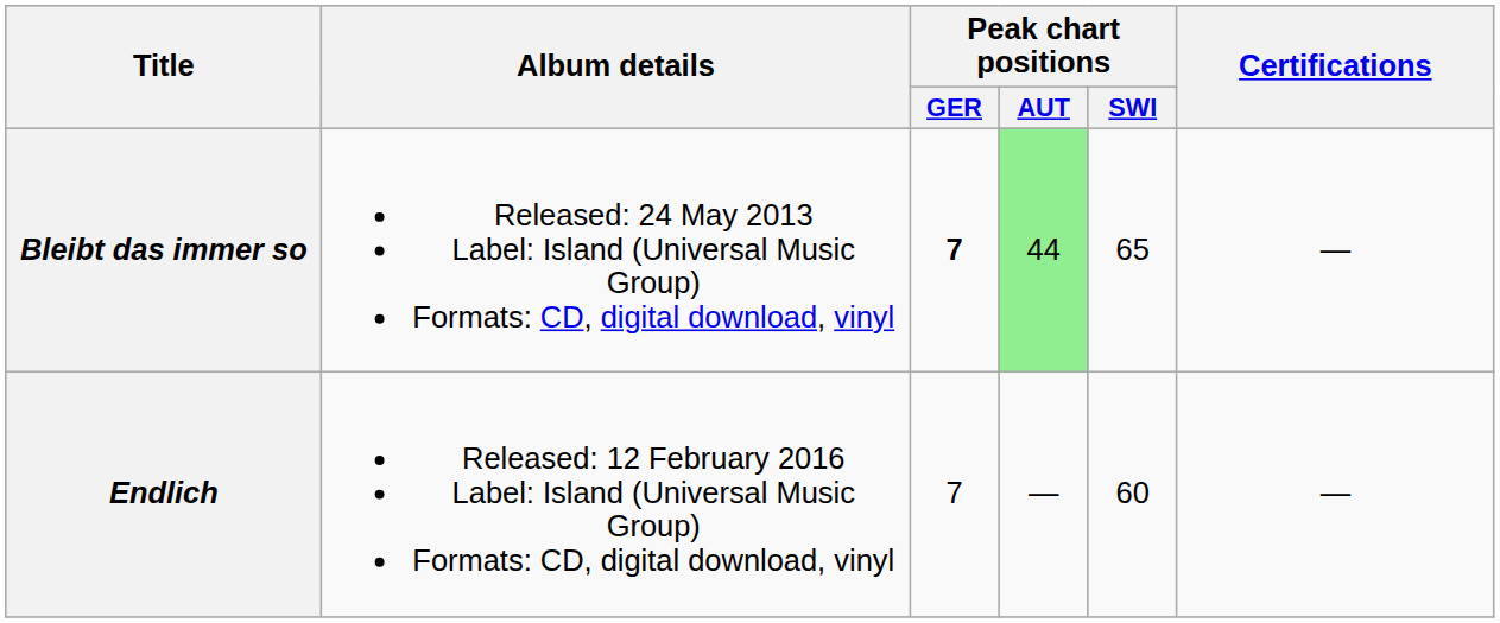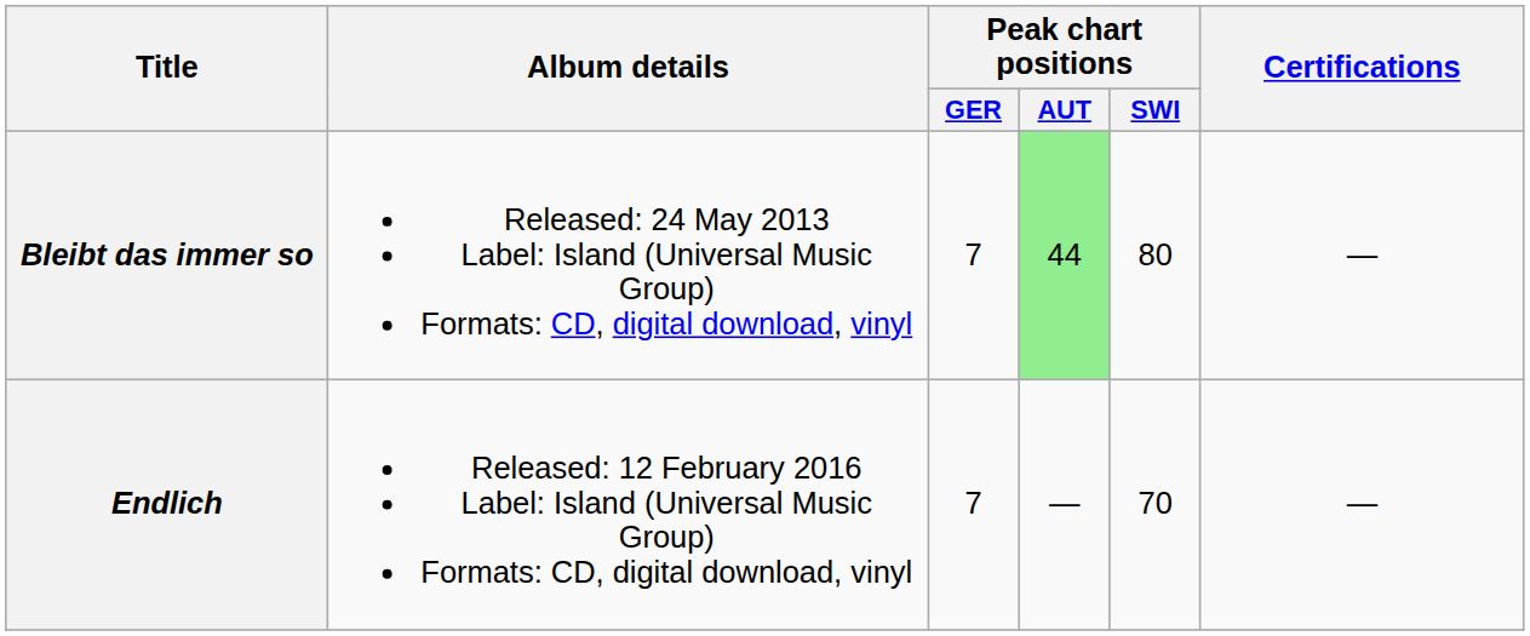Bleibt das immer so | Peak chart positions / GER: bold -> normal
Bleibt das immer so | Peak chart positions / SWI: 65 -> 80
Endlich | Peak chart positions / SWI: 60 -> 70
